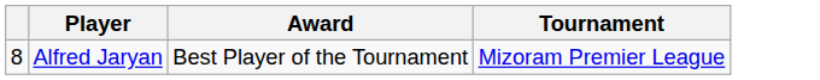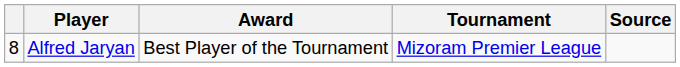+ column: Source
